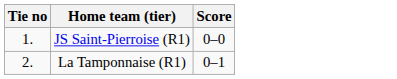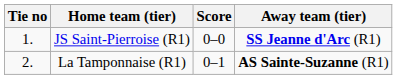+ column: Away team (tier) | SS Jeanne d'Arc (R1) | AS Sainte-Suzanne (R1)
